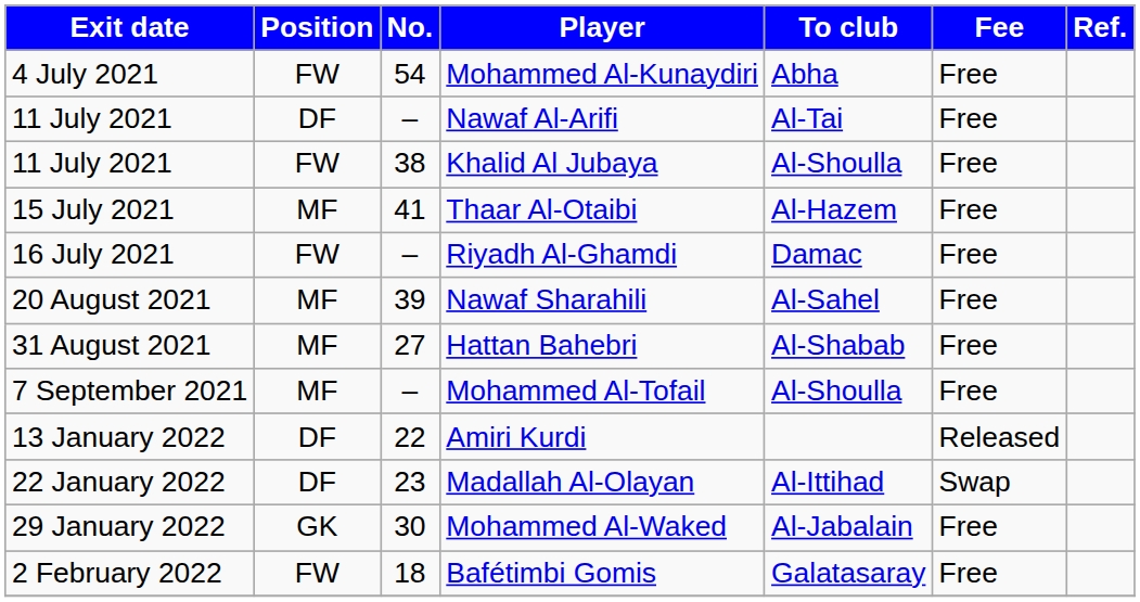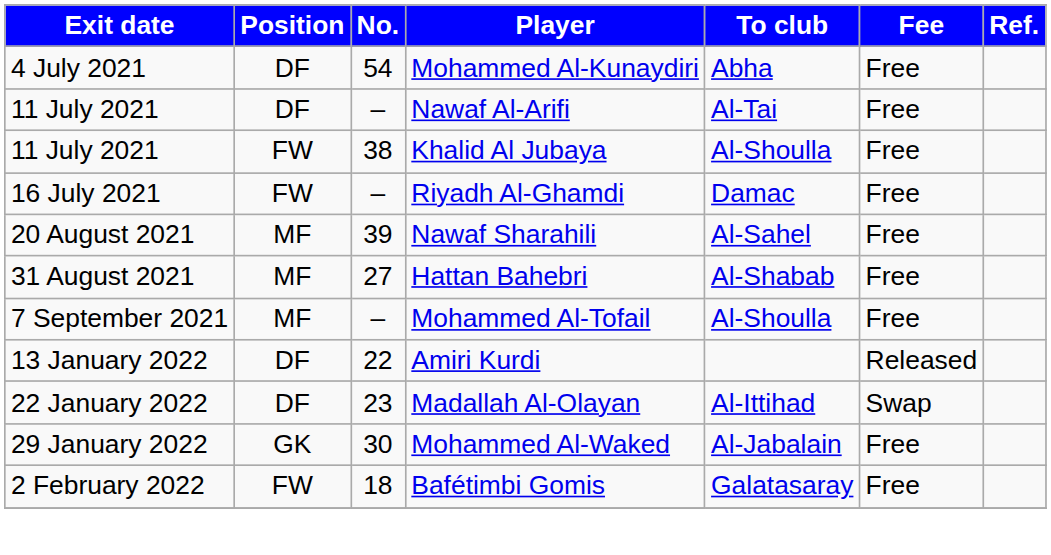Mohammed Al-Kunaydiri | Position: FW -> DF
- row: 15 July 2021 | MF | 41 | Thaar Al-Otaibi | Al-Hazem | Free
